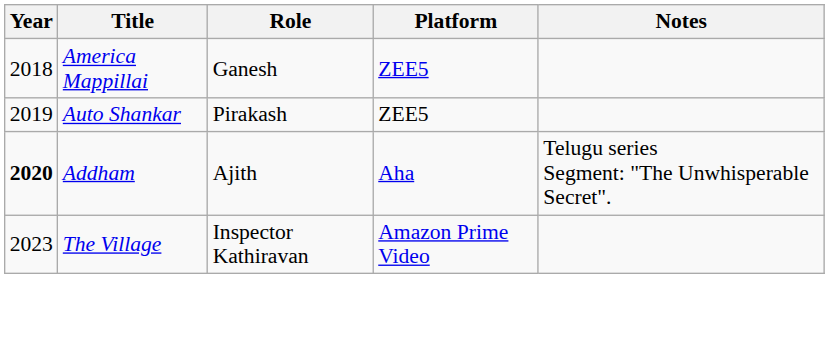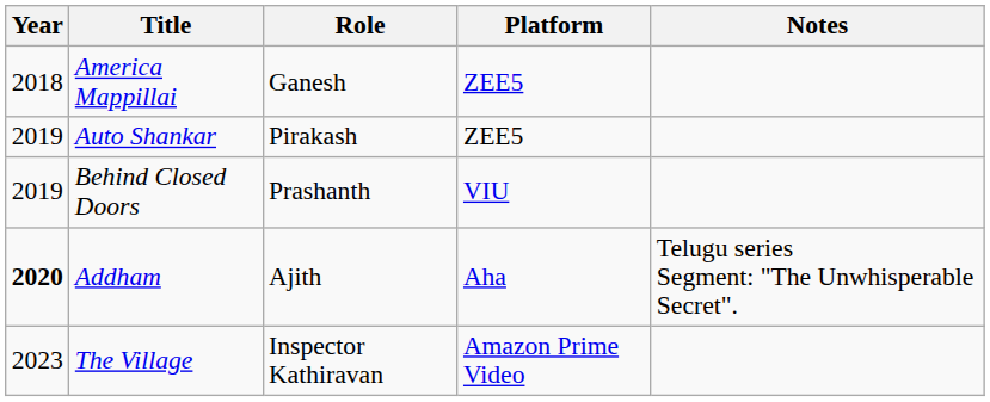+ row: 2019 | Behind Closed Doors | Prashanth | VIU
